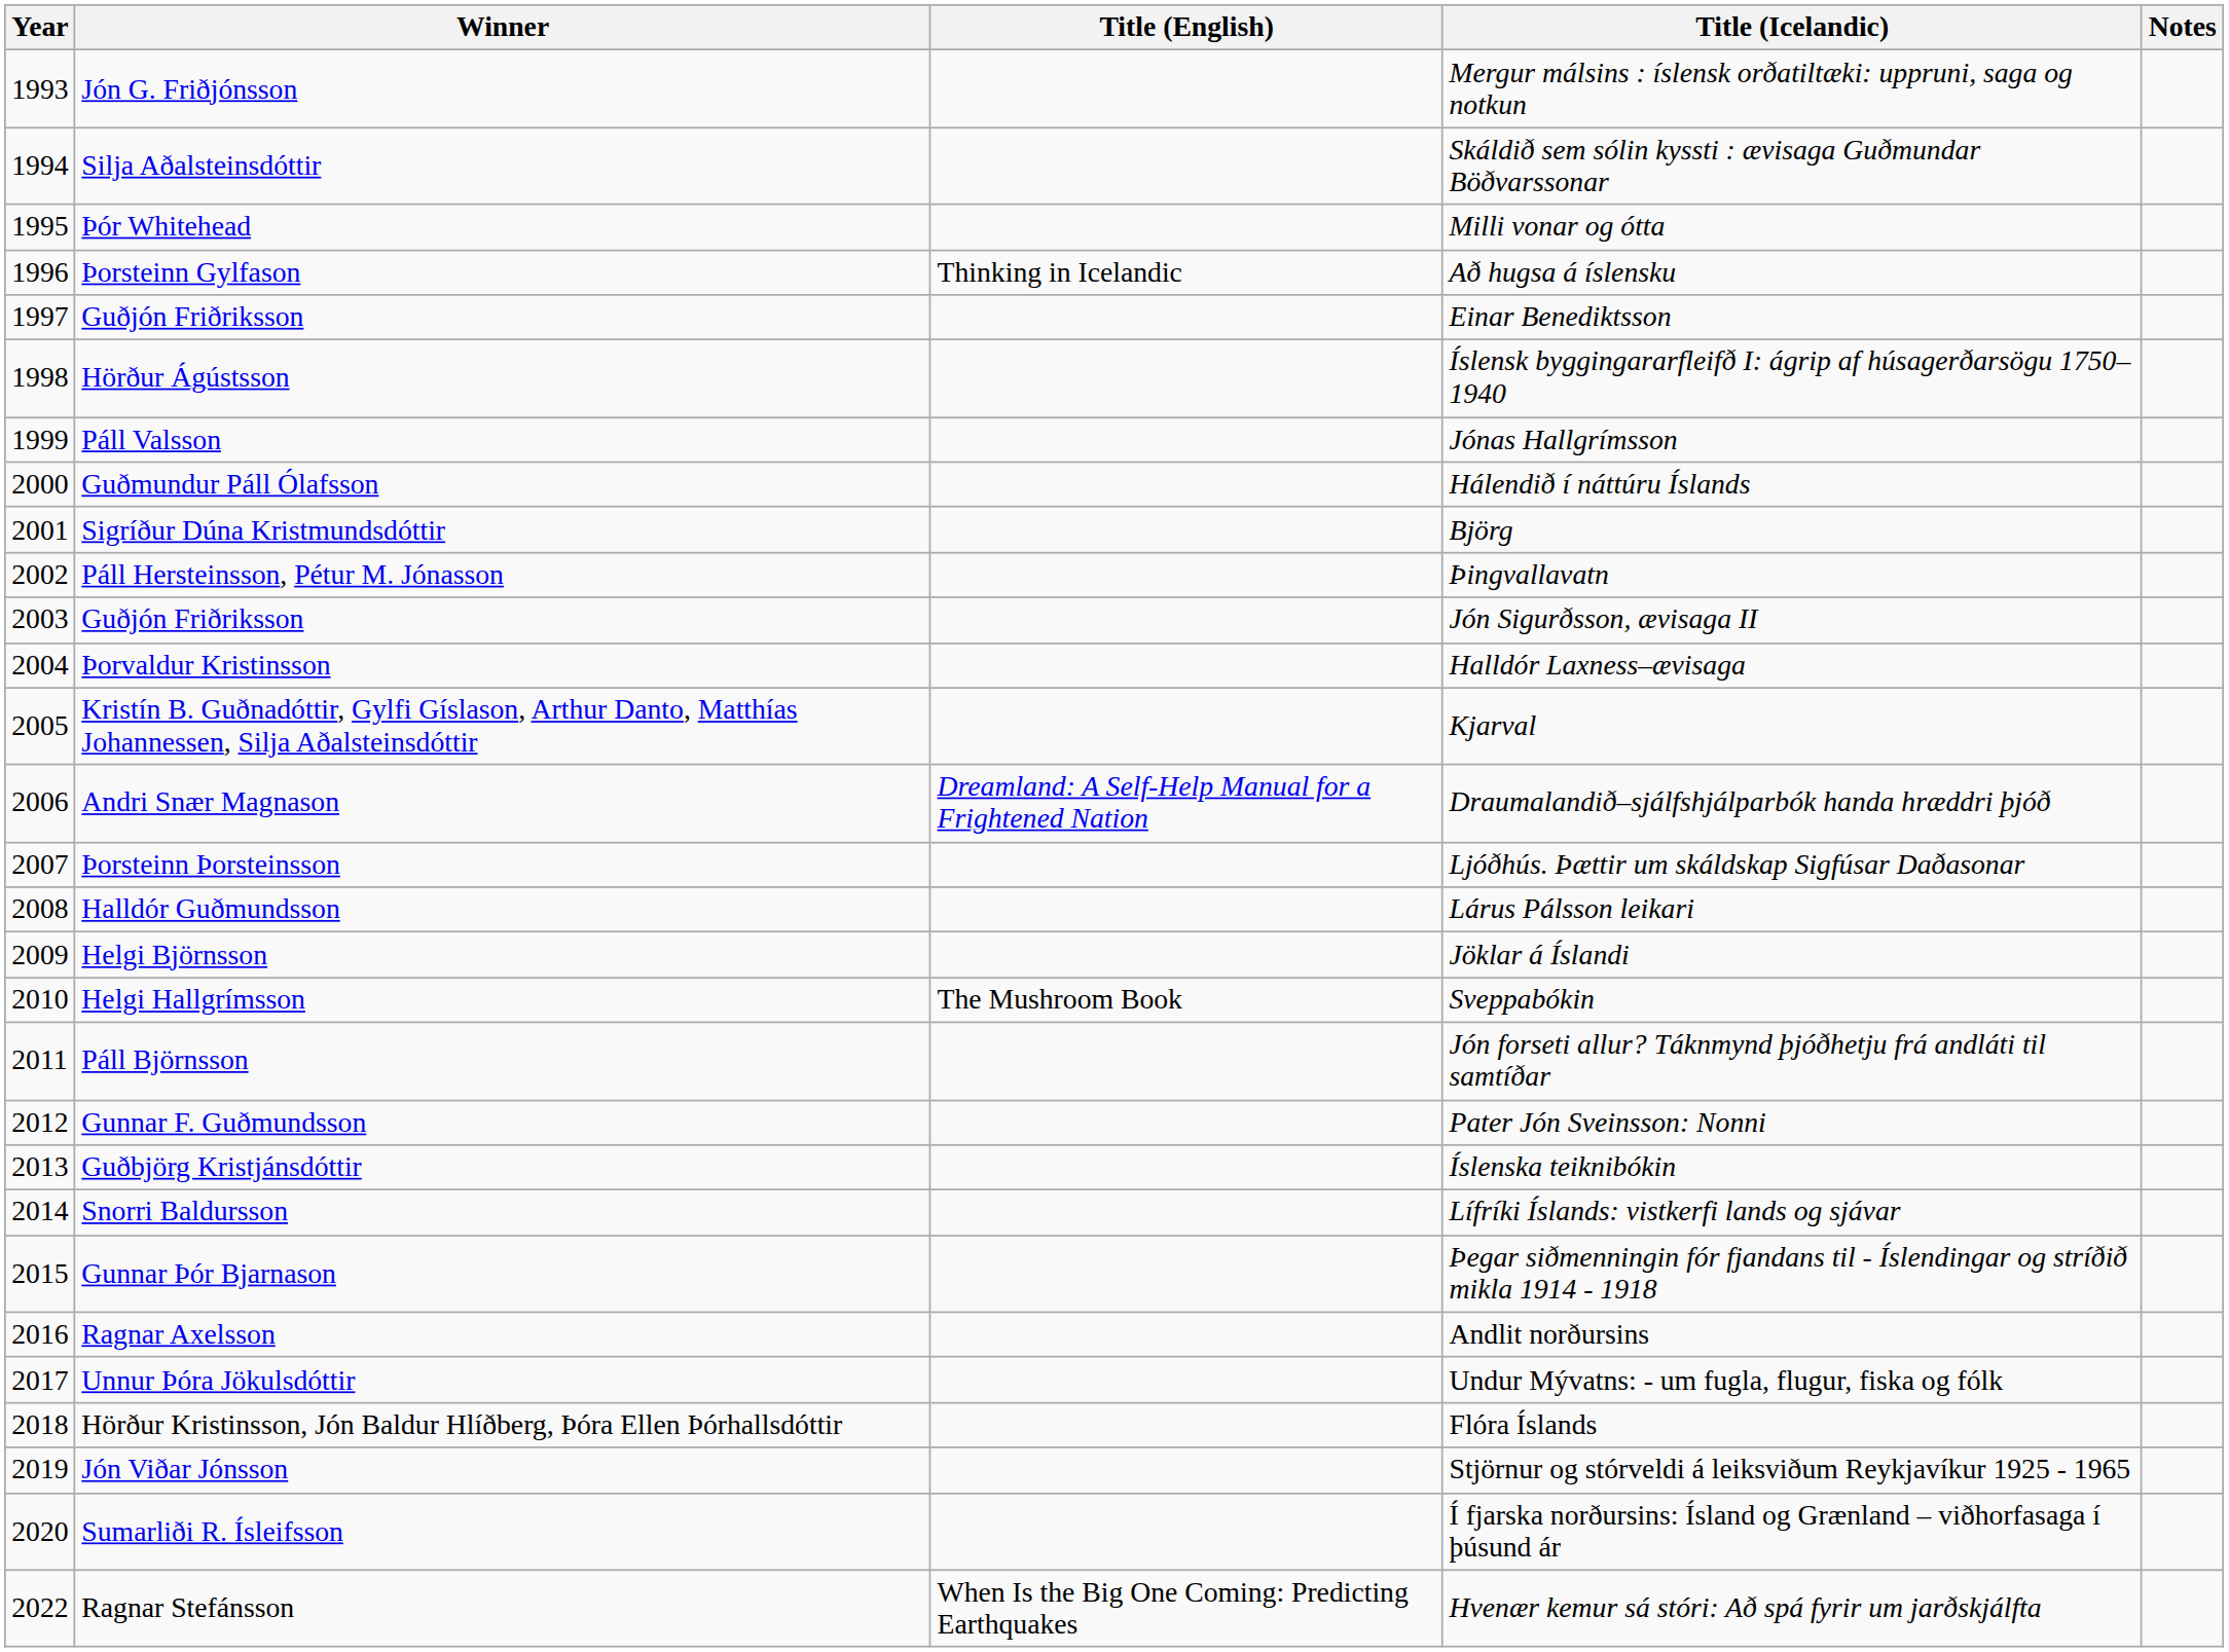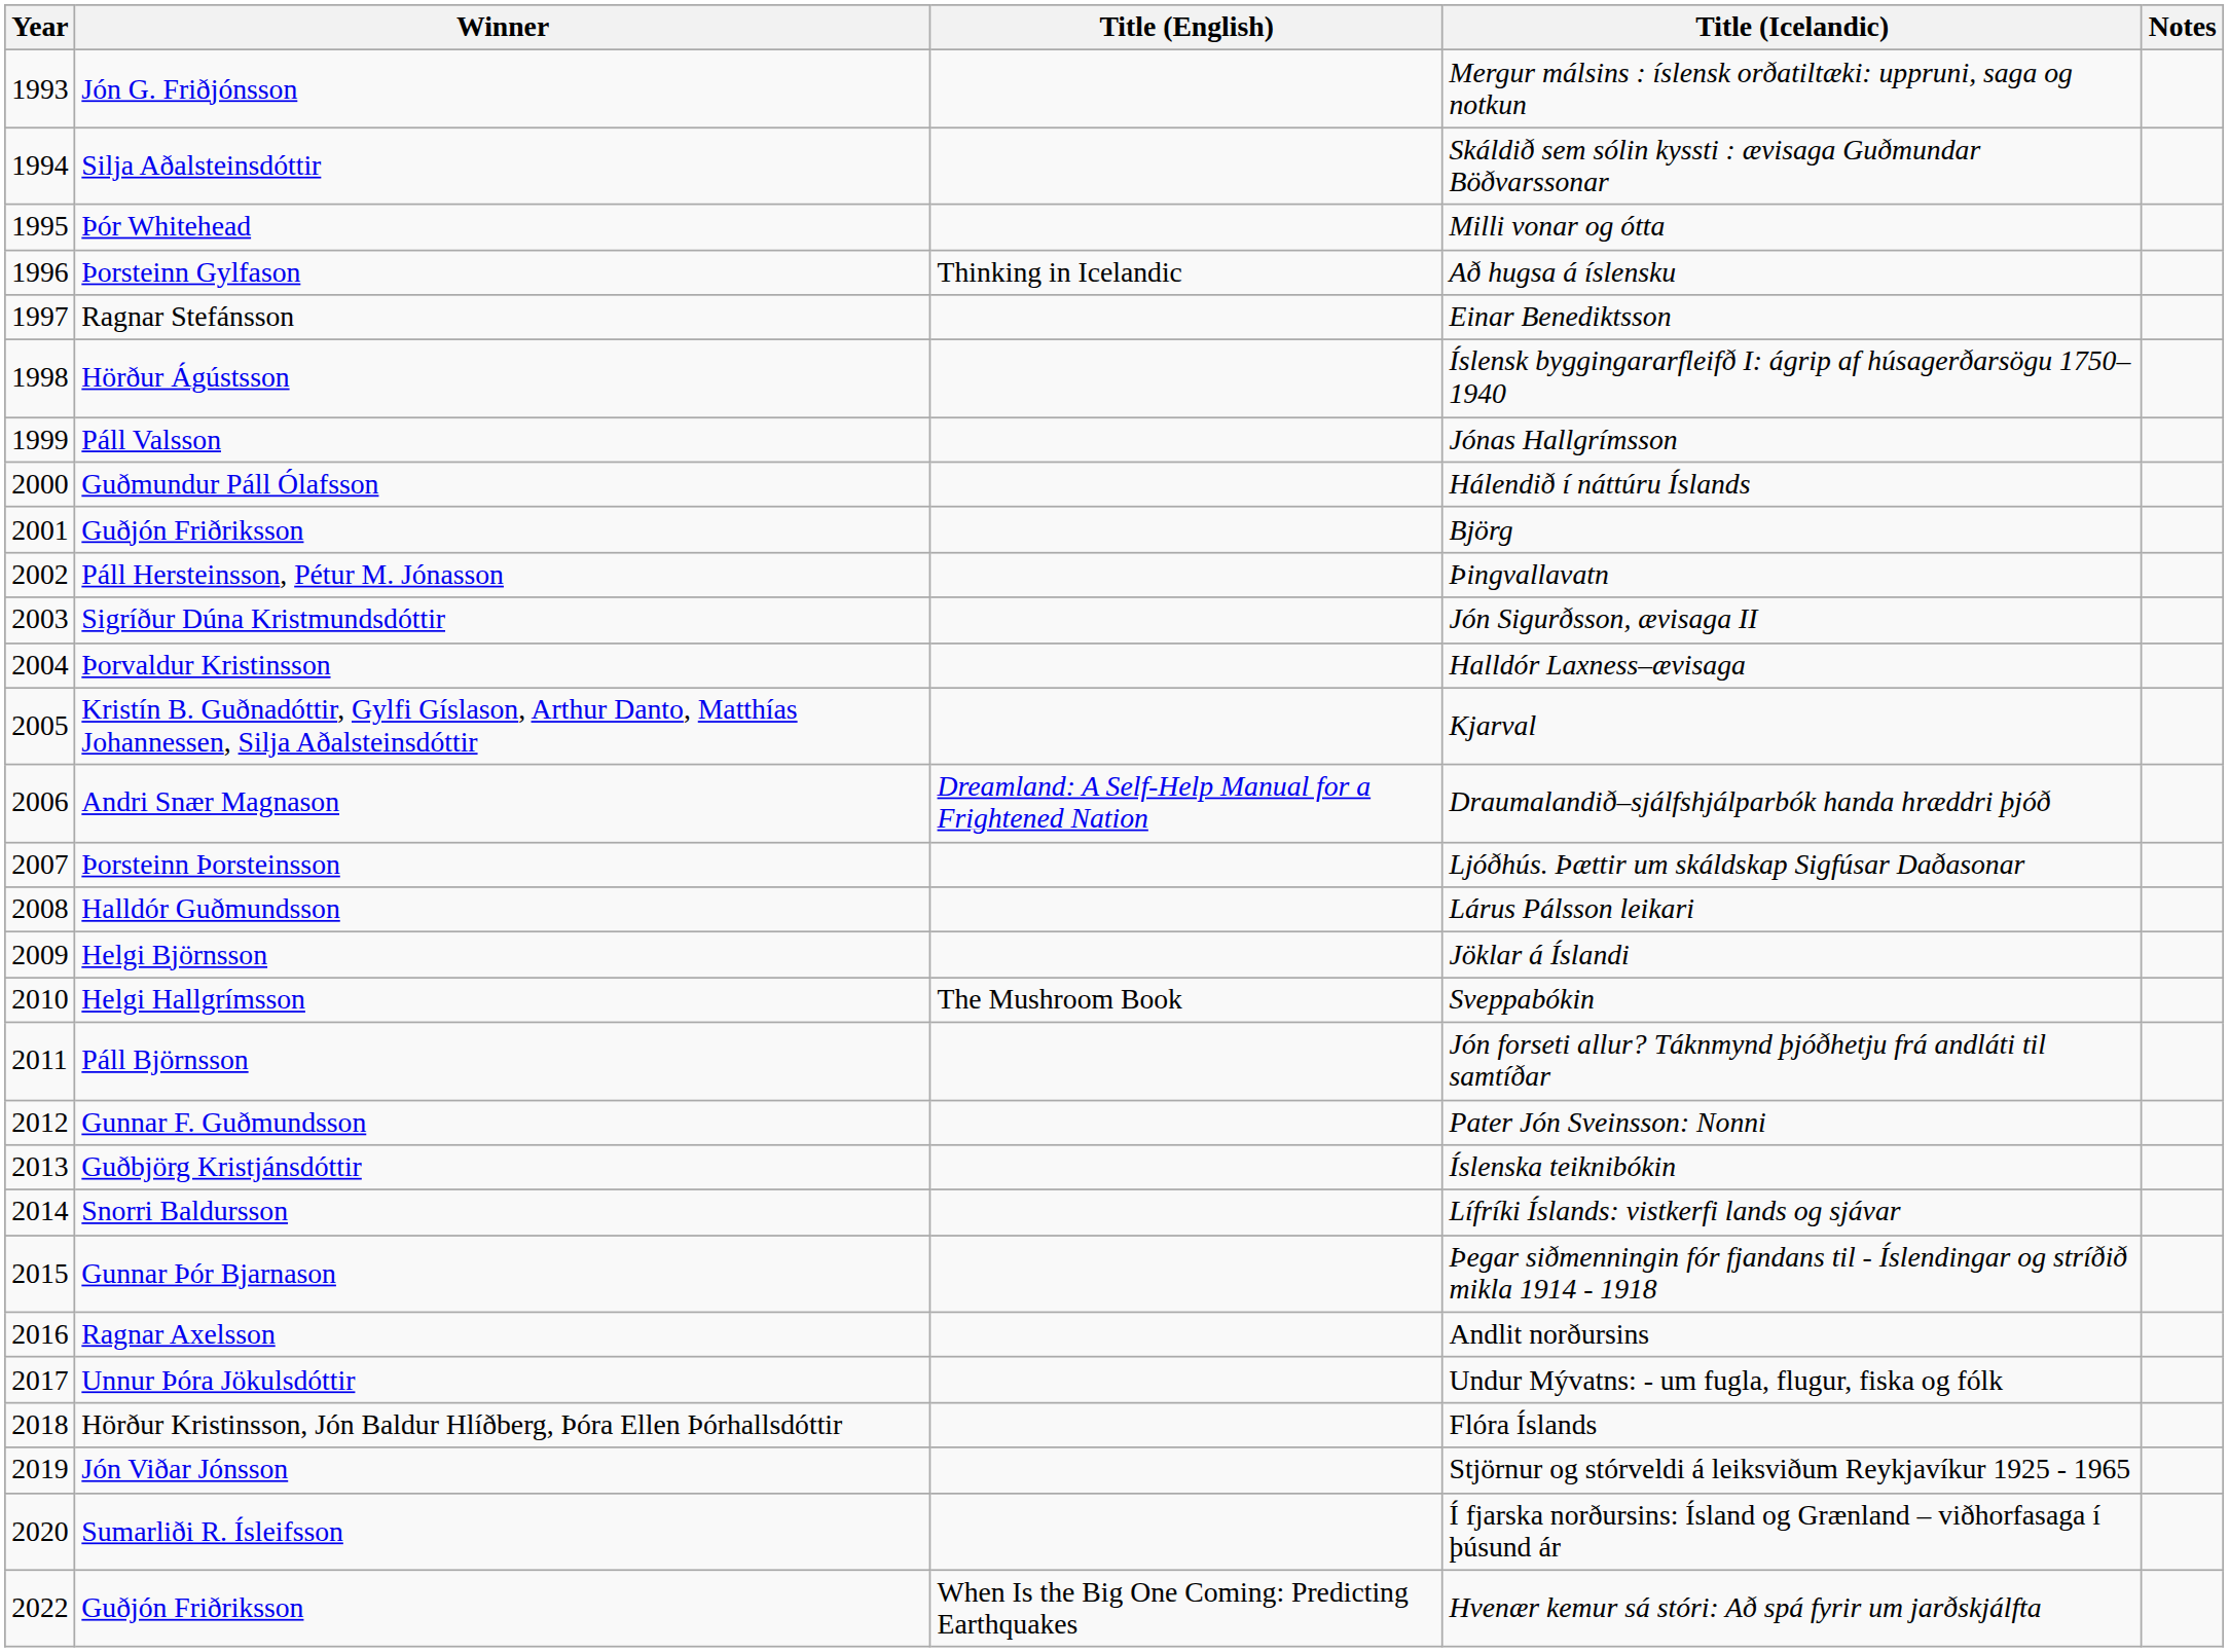Einar Benediktsson | Winner: Guðjón Friðriksson -> Ragnar Stefánsson
Björg | Winner: Sigríður Dúna Kristmundsdóttir -> Guðjón Friðriksson
Jón Sigurðsson, ævisaga II | Winner: Guðjón Friðriksson -> Sigríður Dúna Kristmundsdóttir
Hvenær kemur sá stóri: Að spá fyrir um jarðskjálfta | Winner: Ragnar Stefánsson -> Guðjón Friðriksson
